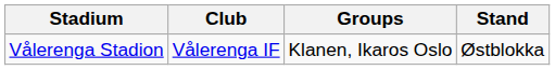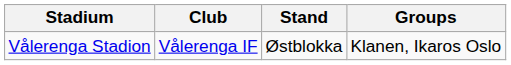columns swapped: Stand <-> Groups
